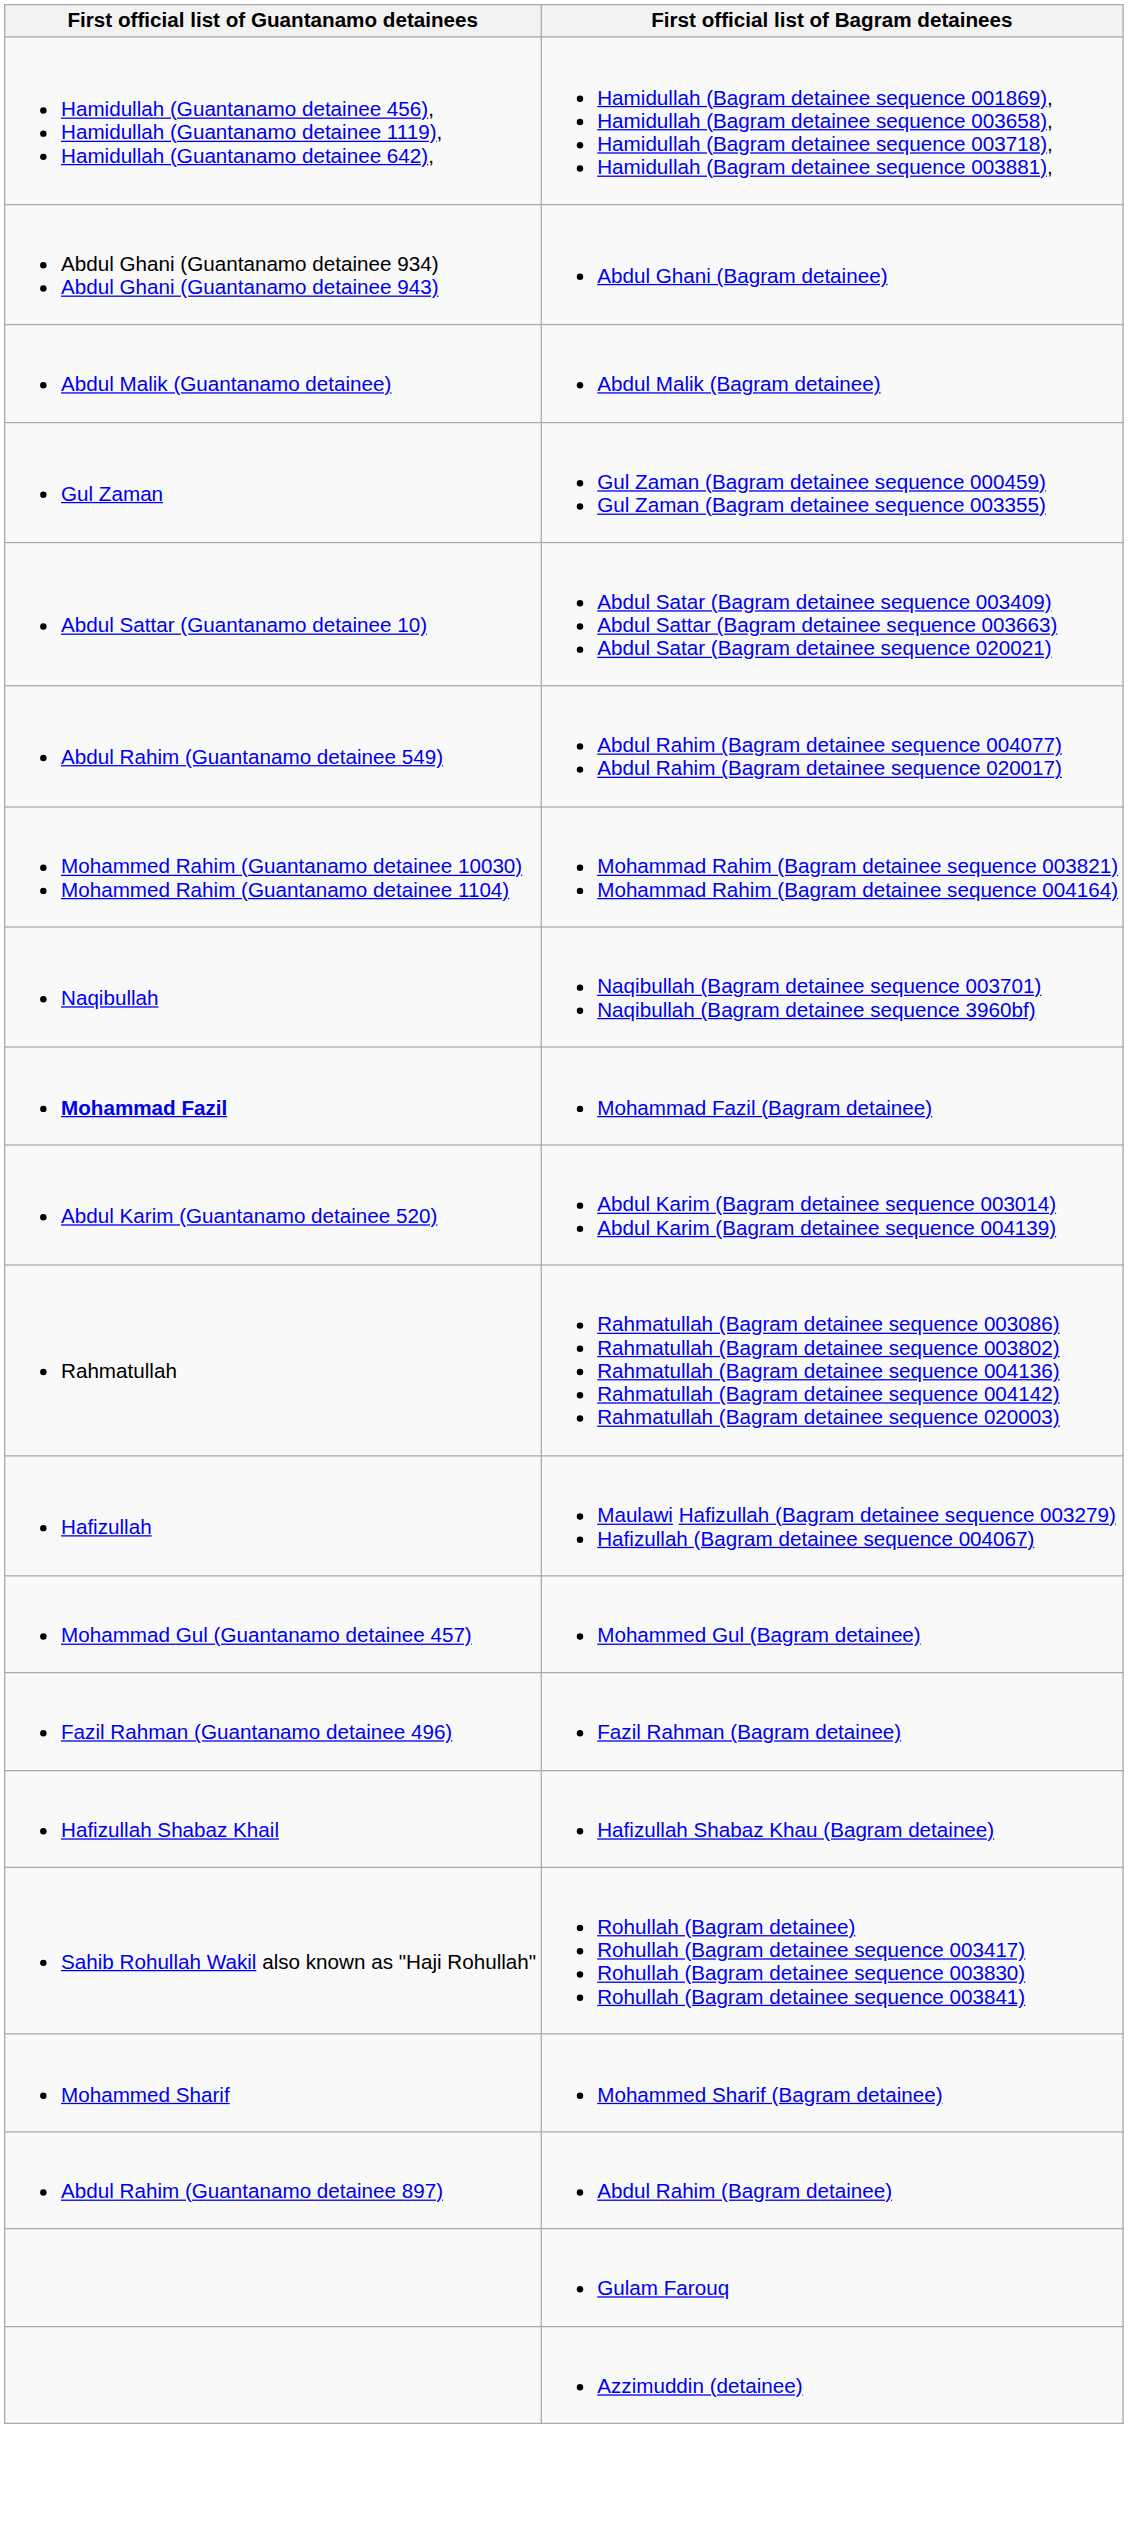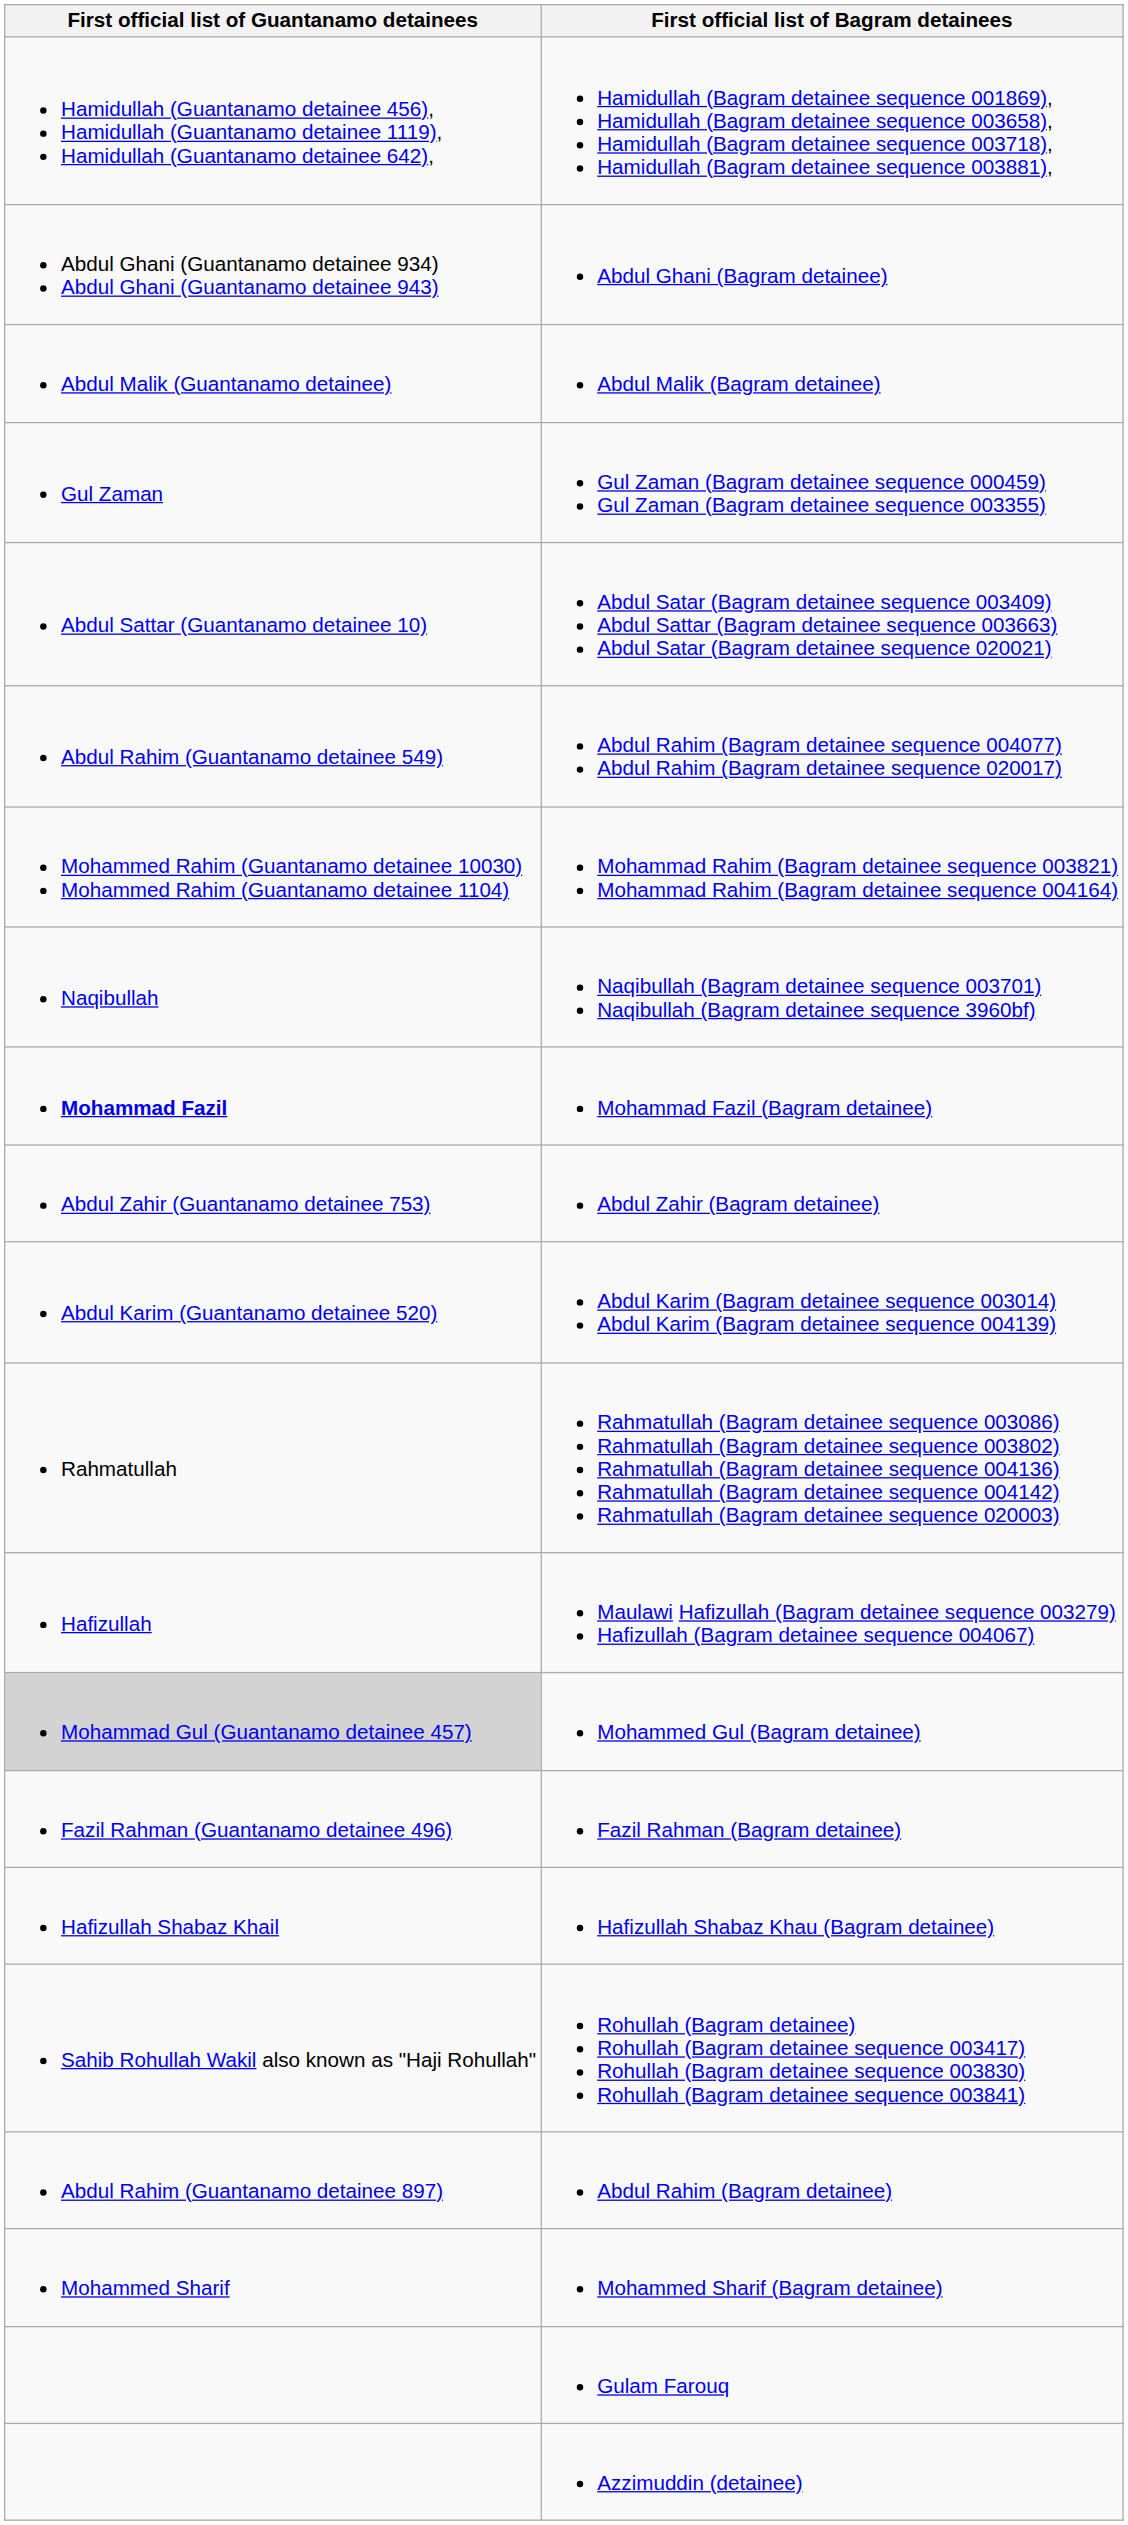+ row: Abdul Zahir (Guantanamo detainee 753) | Abdul Zahir (Bagram detainee)
Mohammed Gul (Bagram detainee) | First official list of Guantanamo detainees: no background -> lightgrey background
rows swapped: Mohammed Sharif (Bagram detainee) <-> Abdul Rahim (Bagram detainee)
